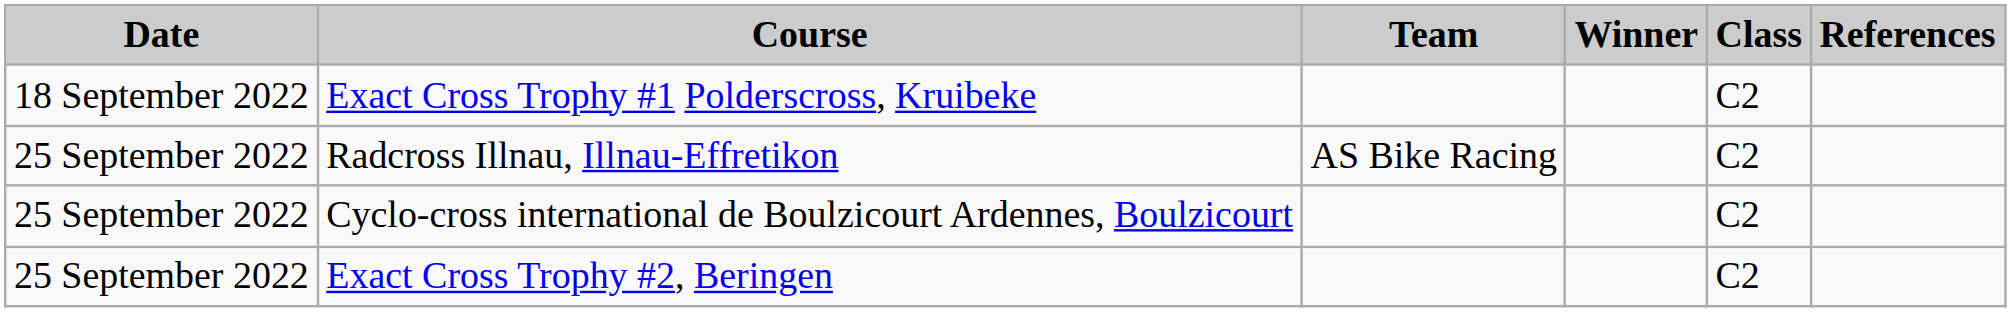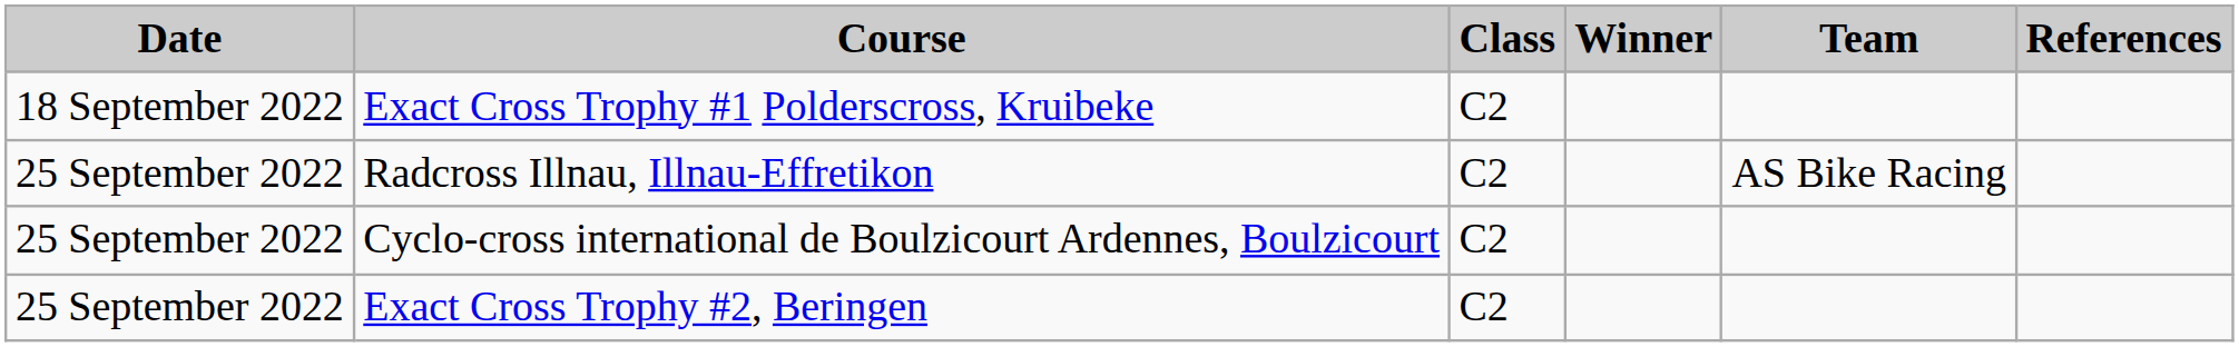columns swapped: Class <-> Team
